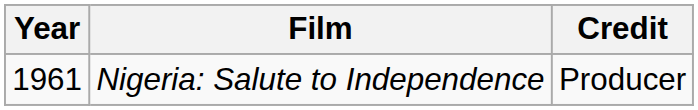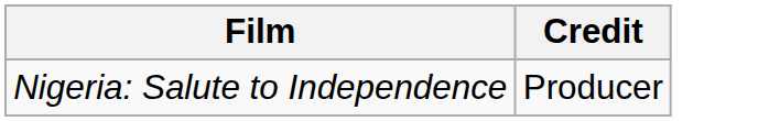- column: Year | 1961
